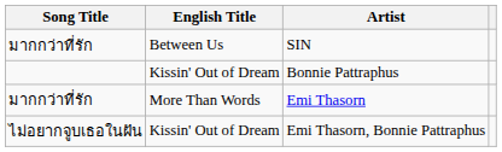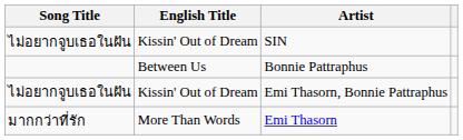SIN | Song Title: มากกว่าที่รัก -> ไม่อยากจูบเธอในฝัน
SIN | English Title: Between Us -> Kissin' Out of Dream
Bonnie Pattraphus | English Title: Kissin' Out of Dream -> Between Us
rows swapped: Emi Thasorn <-> Emi Thasorn, Bonnie Pattraphus
